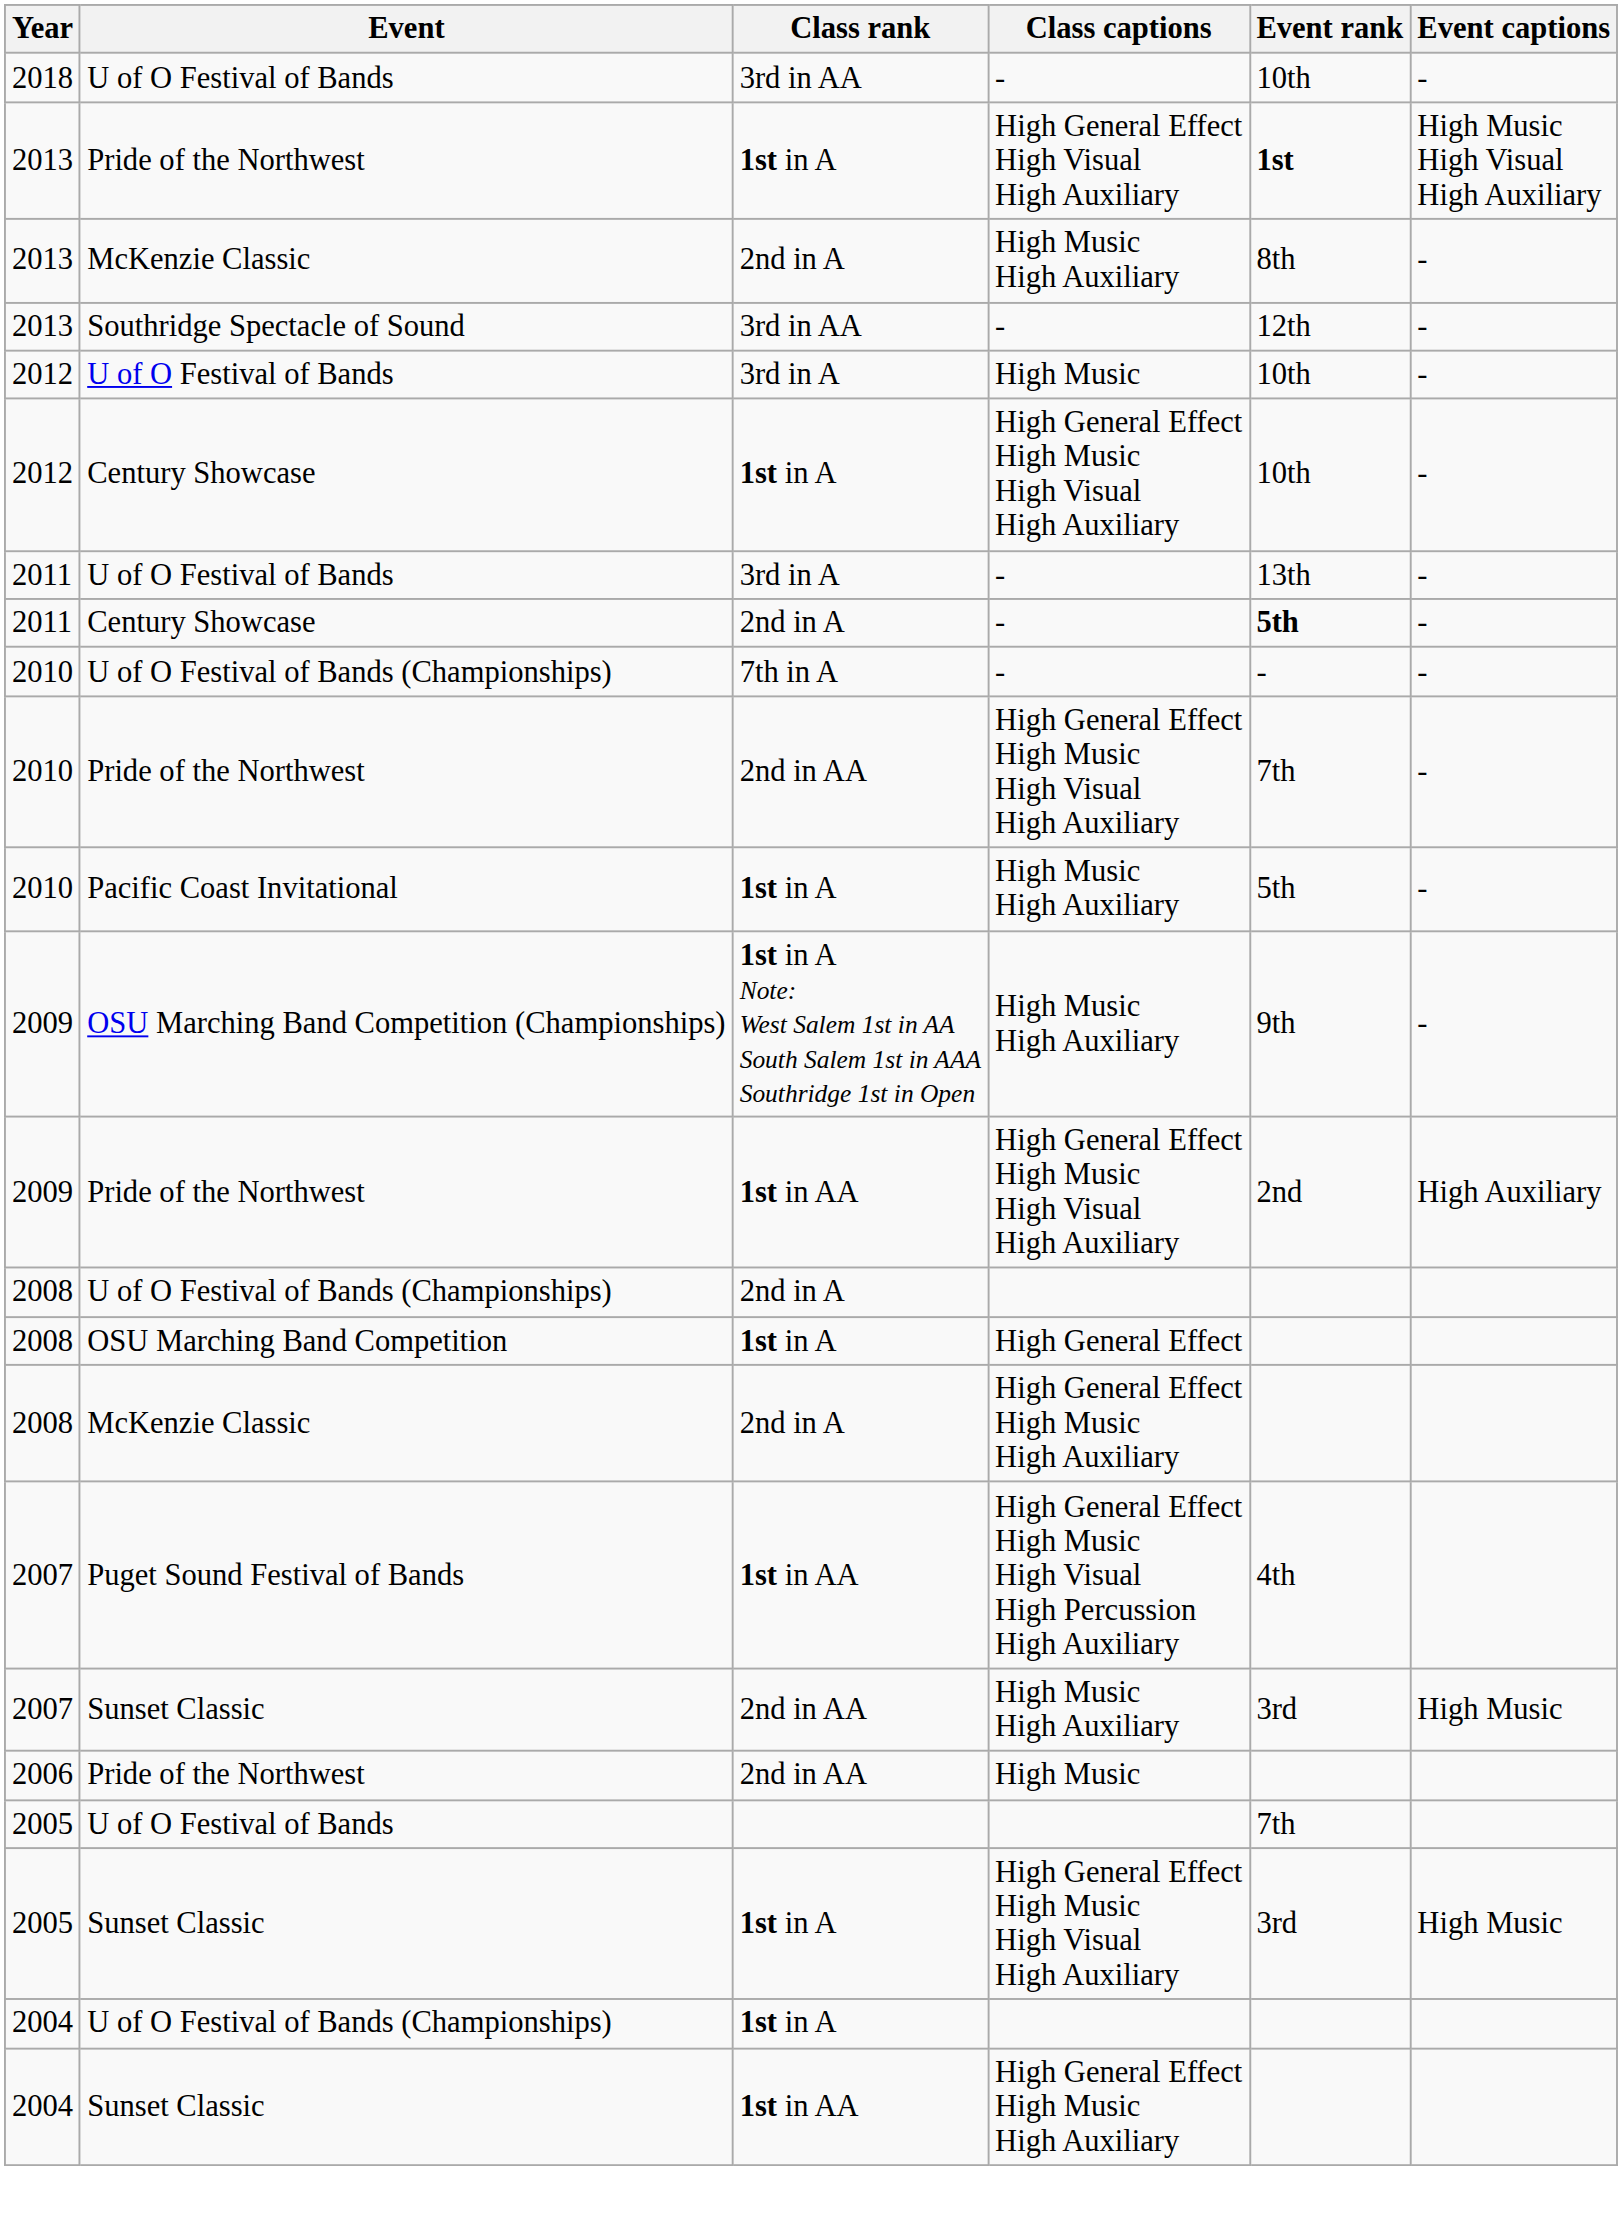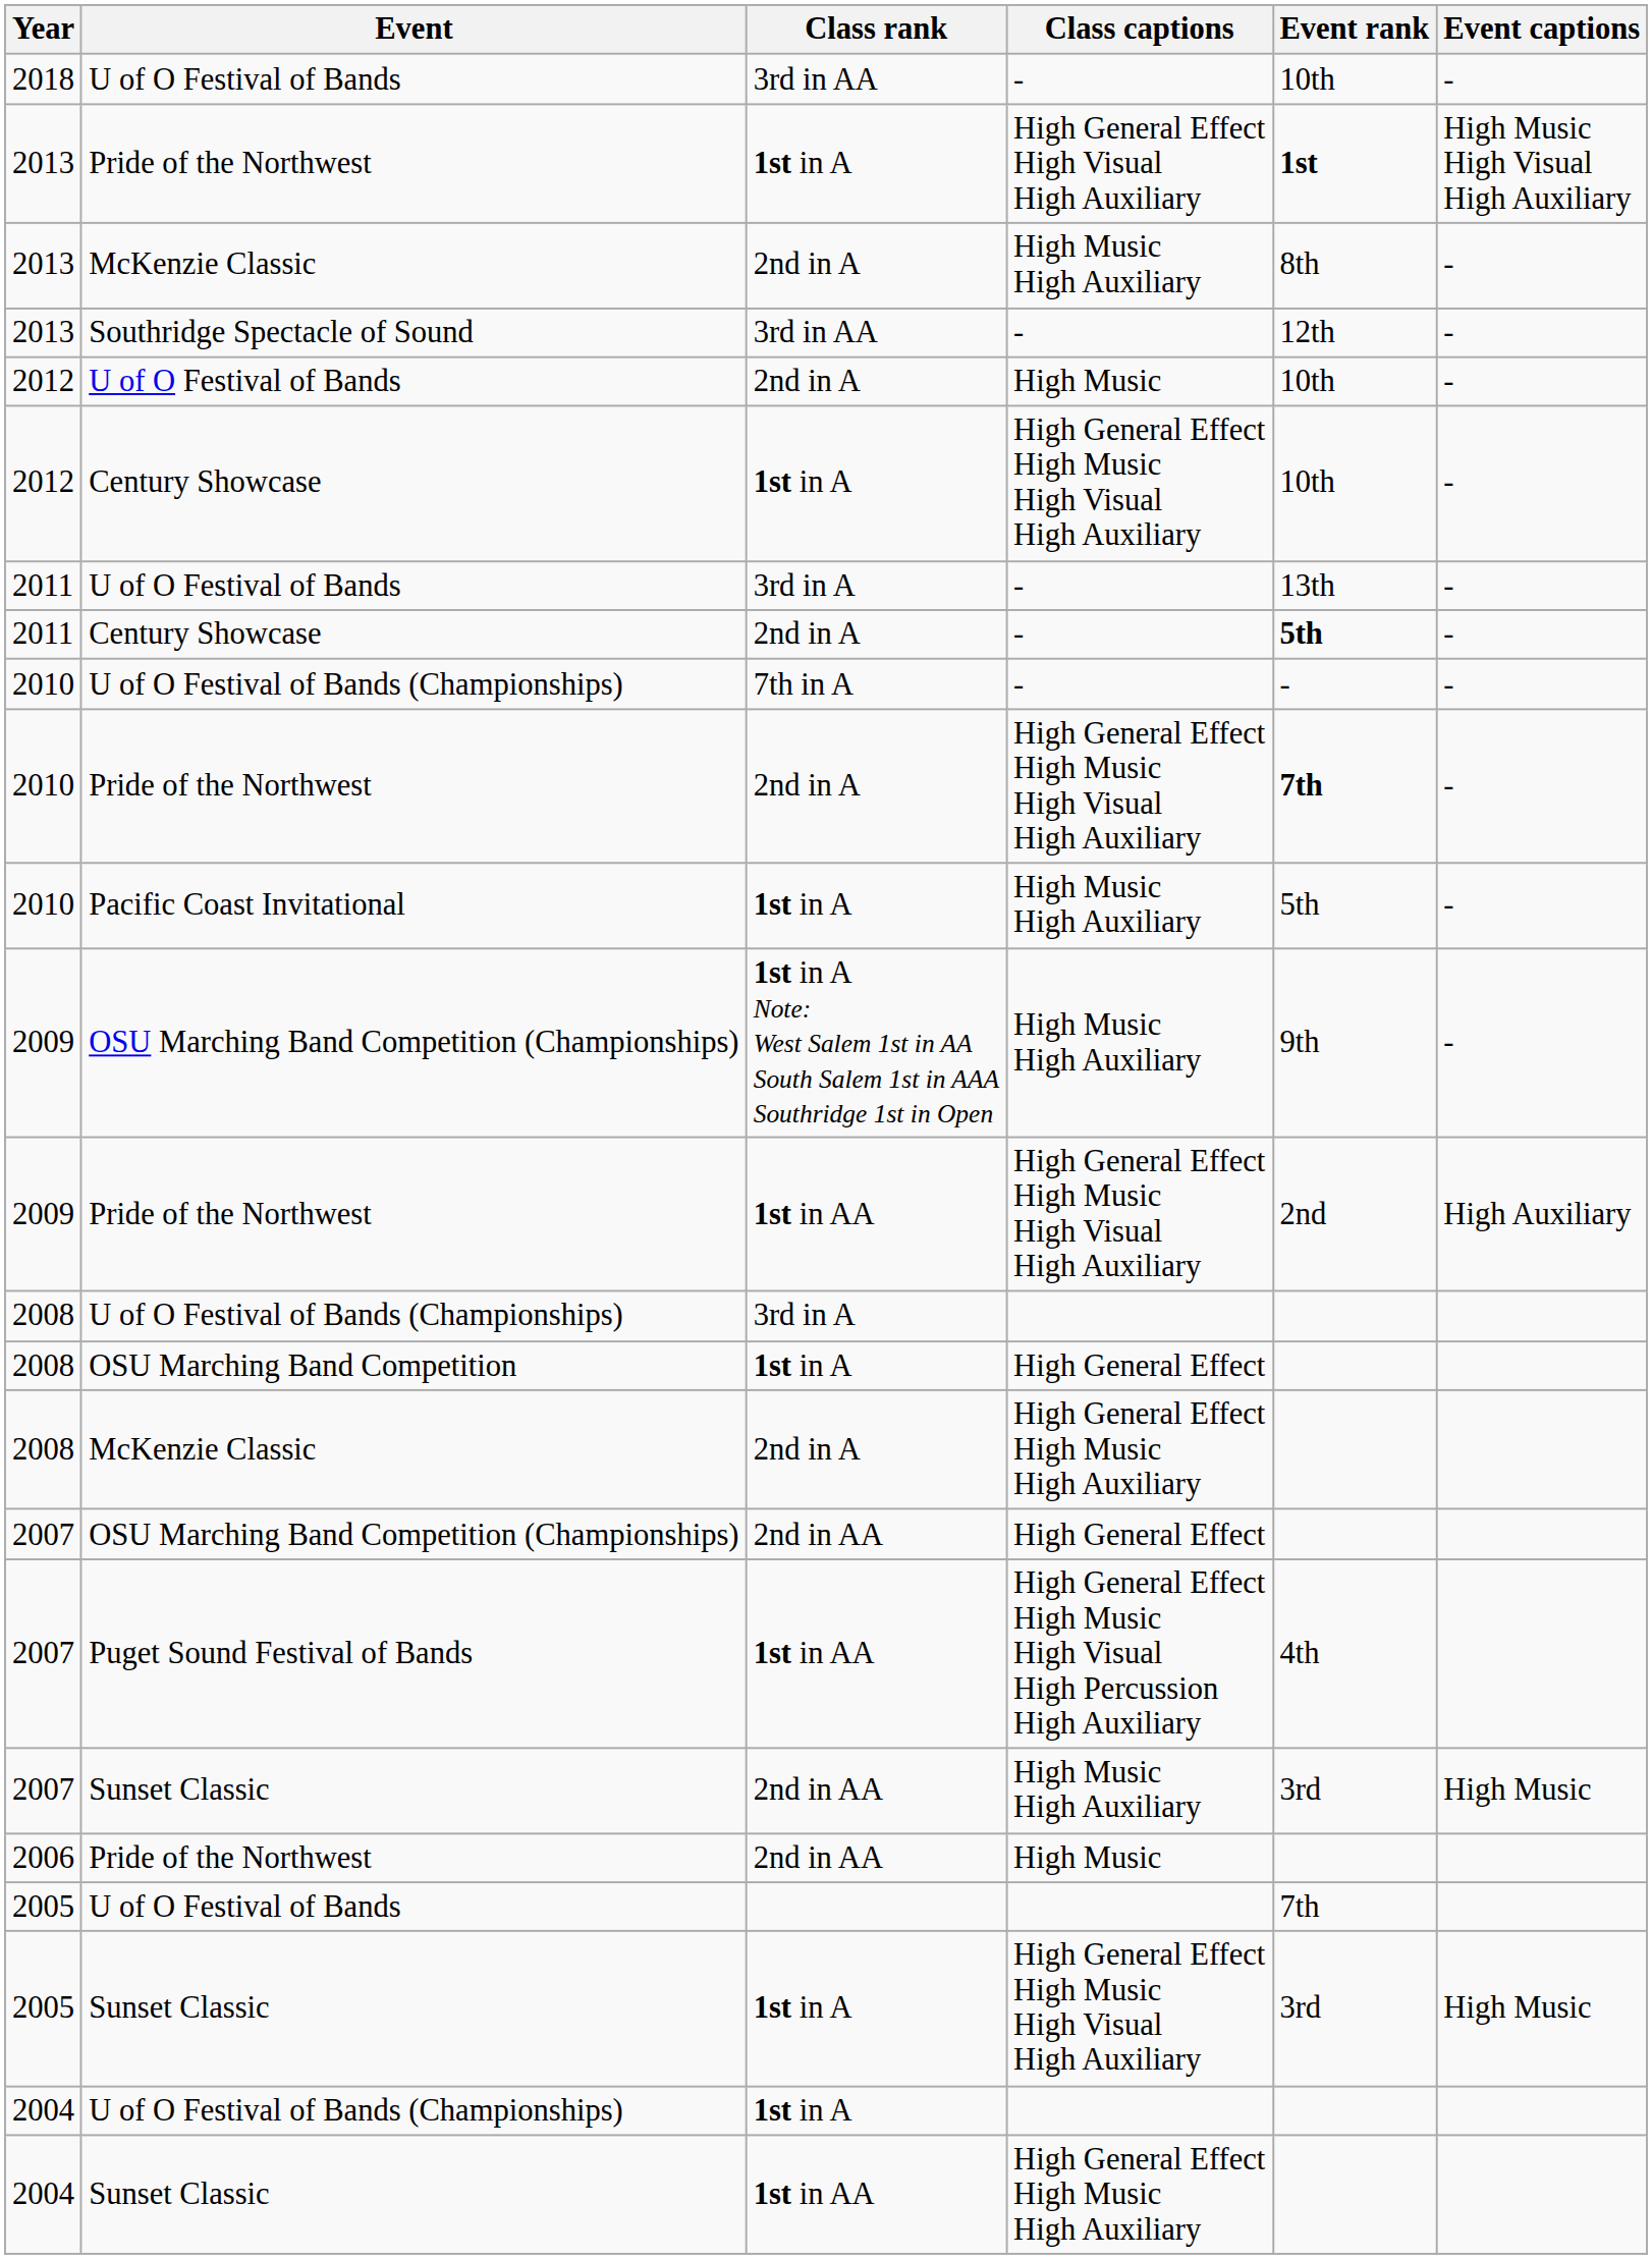2012 / U of O Festival of Bands | Class rank: 3rd in A -> 2nd in A
2010 / Pride of the Northwest | Class rank: 2nd in AA -> 2nd in A
2010 / Pride of the Northwest | Event rank: normal -> bold
2008 / U of O Festival of Bands (Championships) | Class rank: 2nd in A -> 3rd in A
+ row: 2007 | OSU Marching Band Competition (Championships) | 2nd in AA | High General Effect
